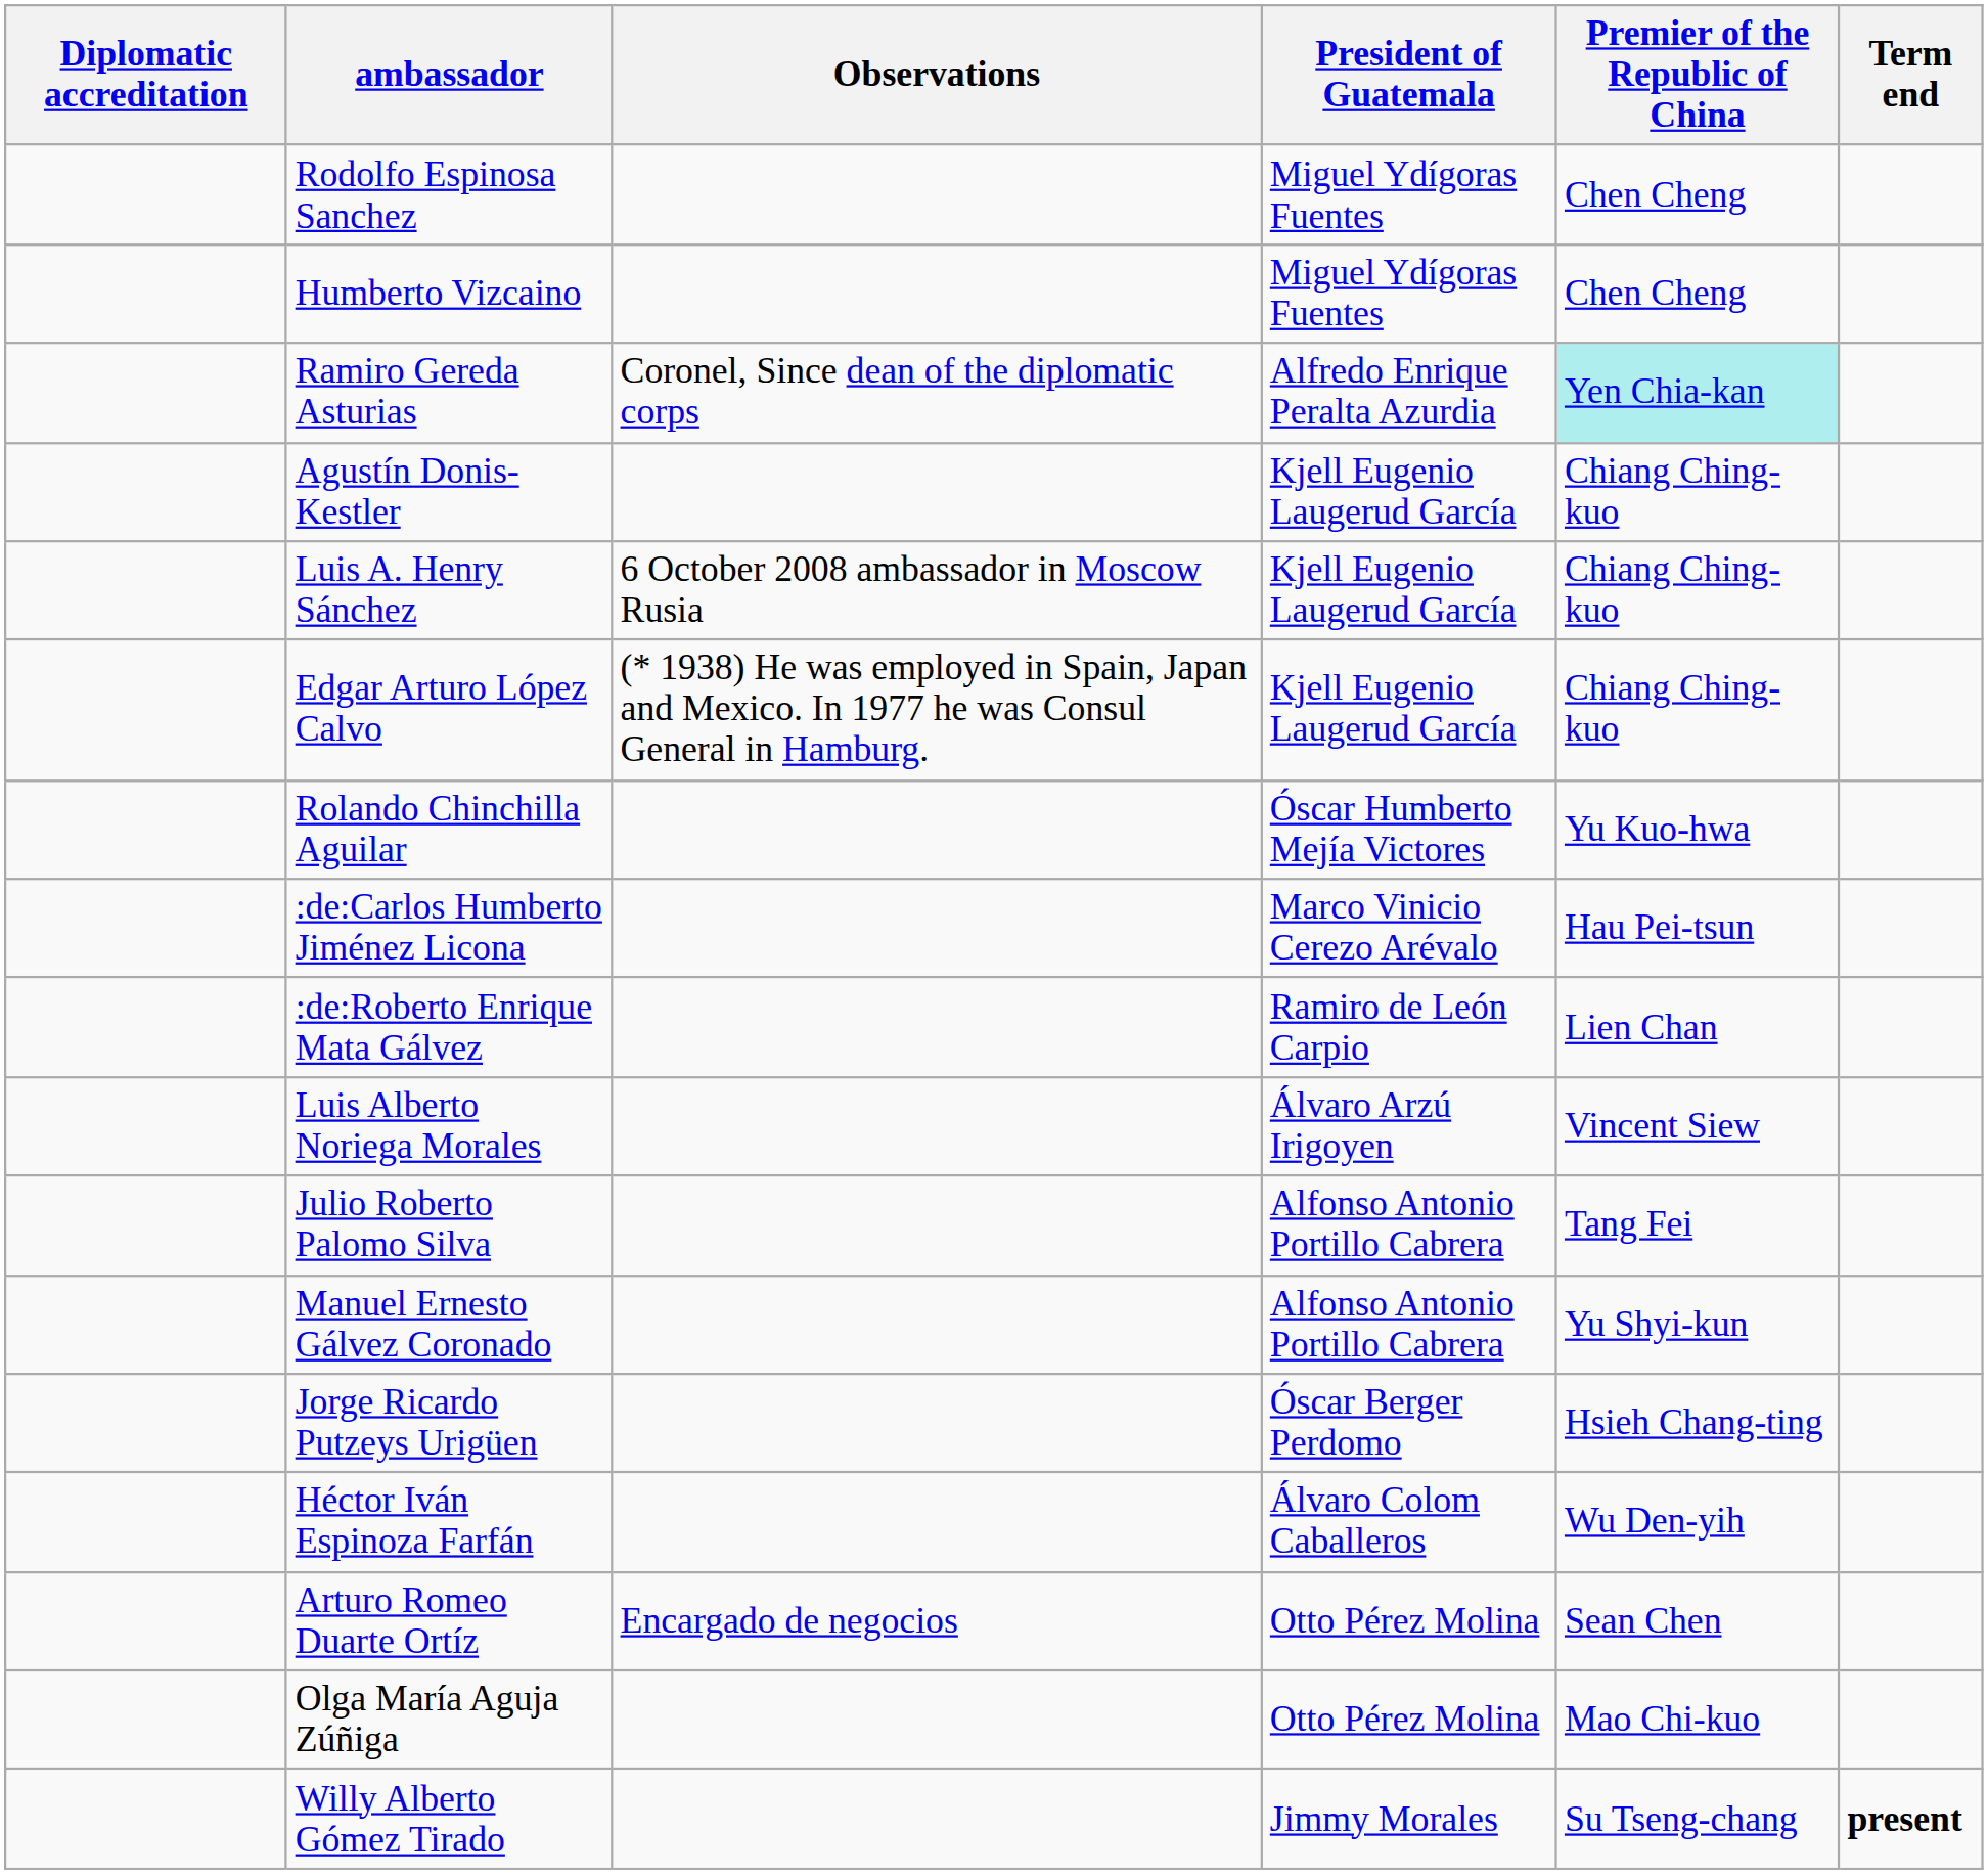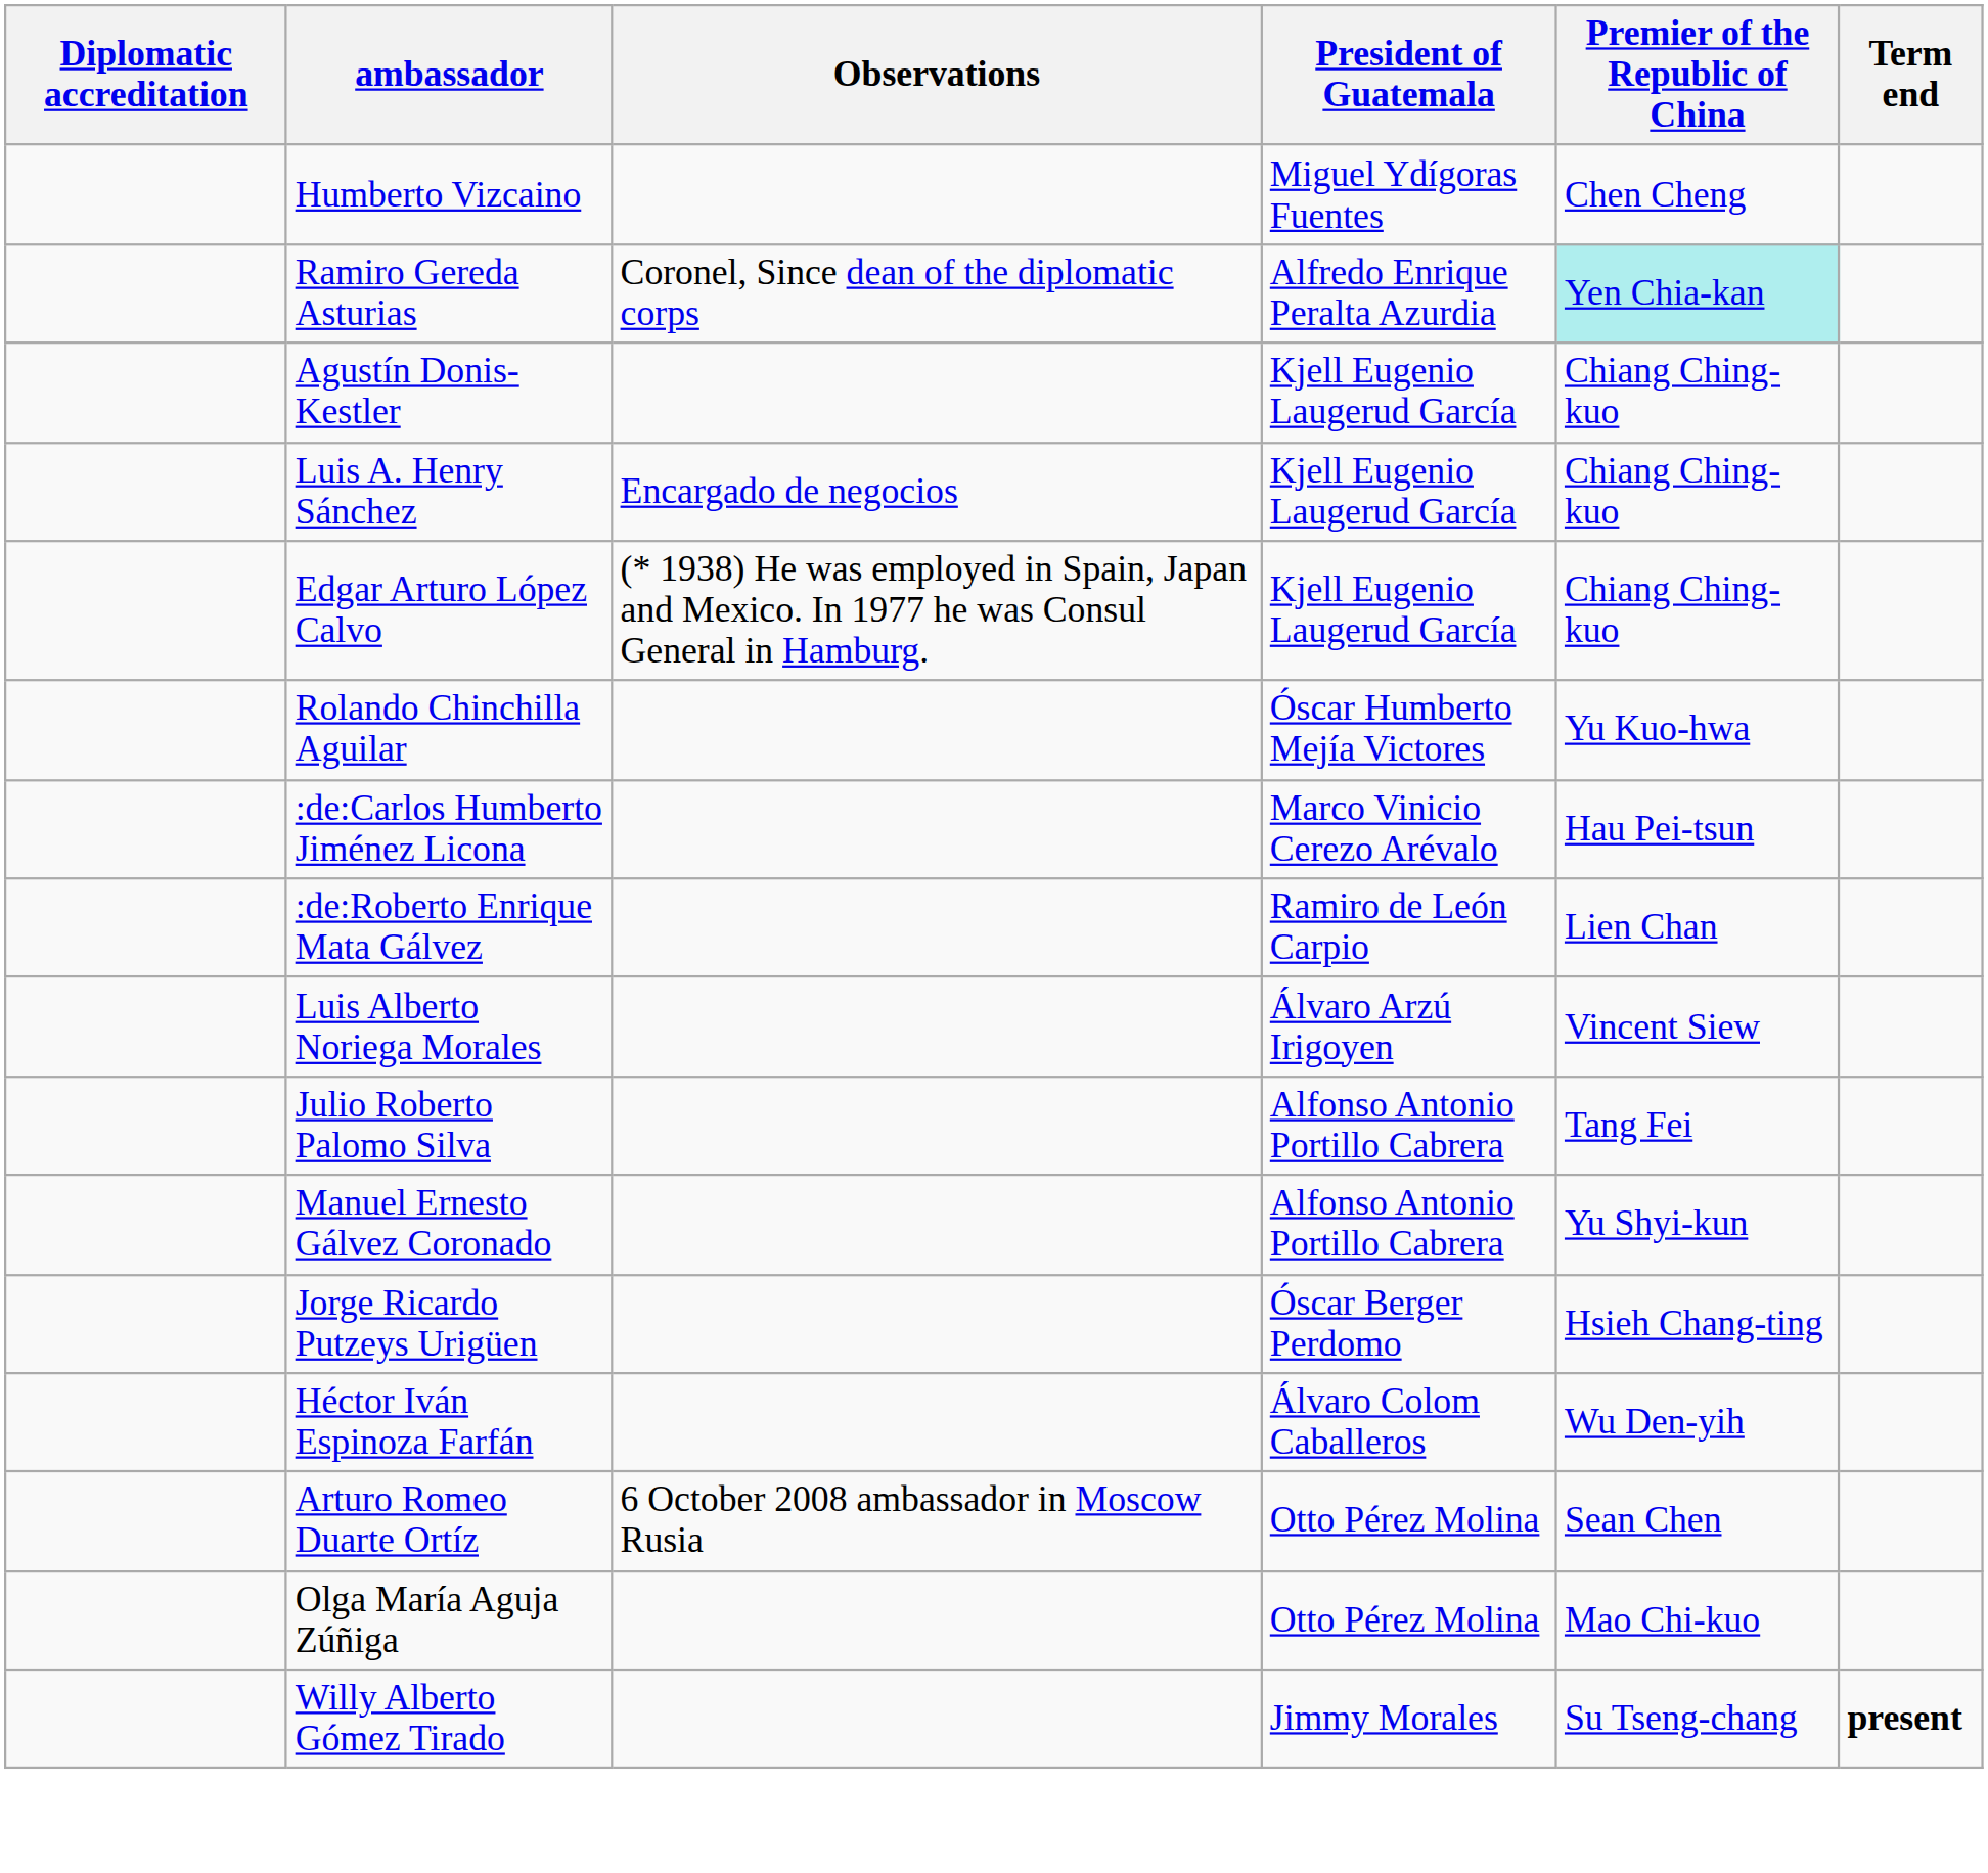- row: Rodolfo Espinosa Sanchez | Miguel Ydígoras Fuentes | Chen Cheng
Luis A. Henry Sánchez | Observations: 6 October 2008 ambassador in Moscow Rusia -> Encargado de negocios
Arturo Romeo Duarte Ortíz | Observations: Encargado de negocios -> 6 October 2008 ambassador in Moscow Rusia
